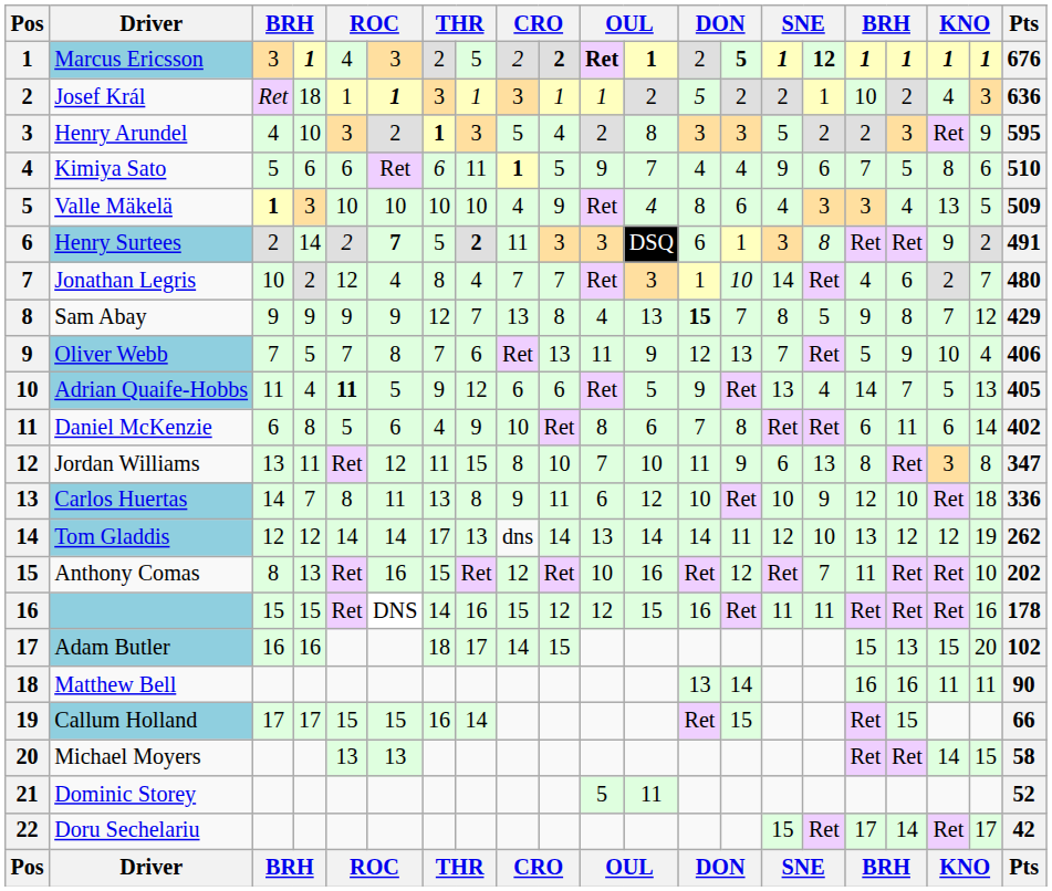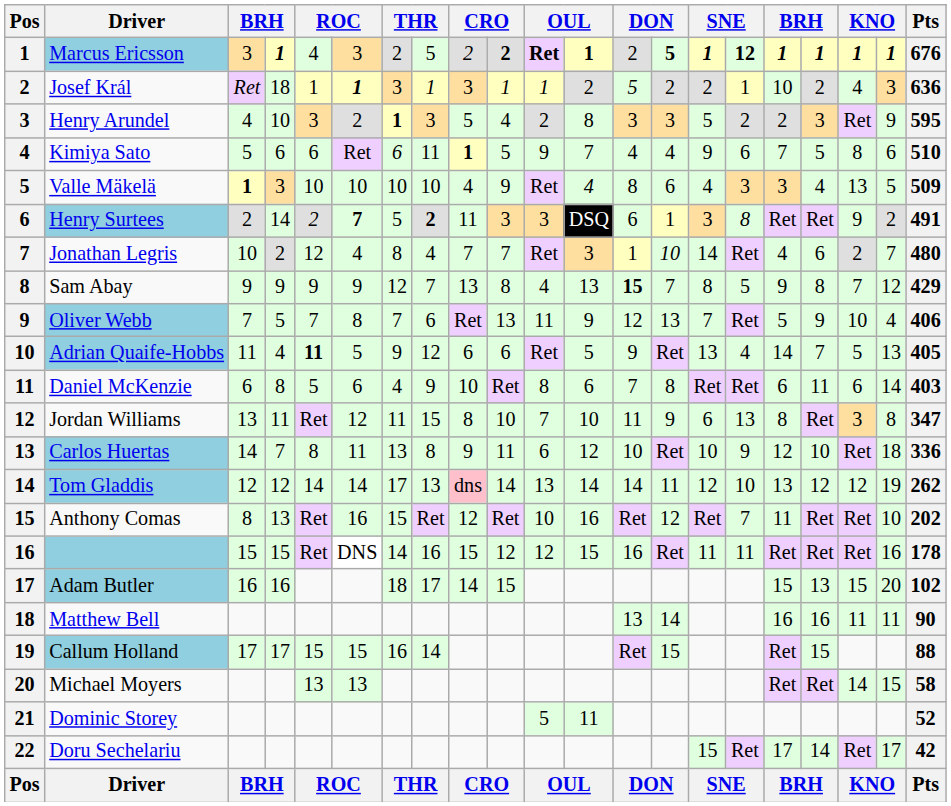Daniel McKenzie | Pts: 402 -> 403
Tom Gladdis | column 9: no background -> pink background
Callum Holland | Pts: 66 -> 88
